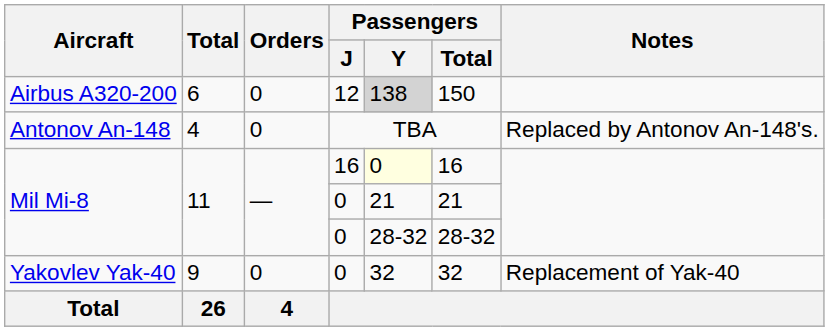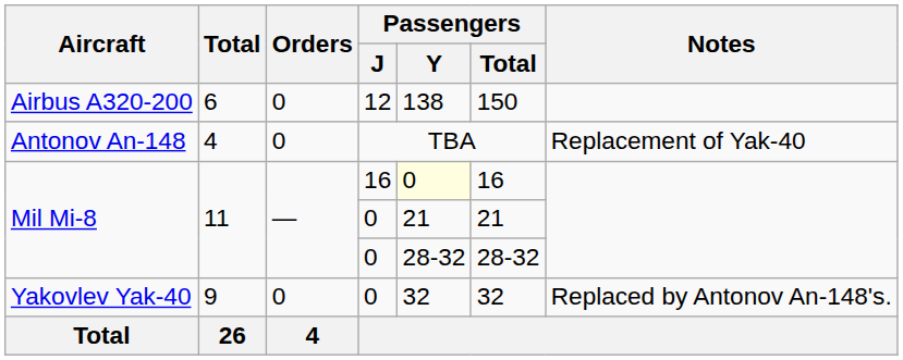Airbus A320-200 | Passengers / Y: lightgrey background -> no background
Antonov An-148 | Notes: Replaced by Antonov An-148's. -> Replacement of Yak-40
Yakovlev Yak-40 | Notes: Replacement of Yak-40 -> Replaced by Antonov An-148's.
